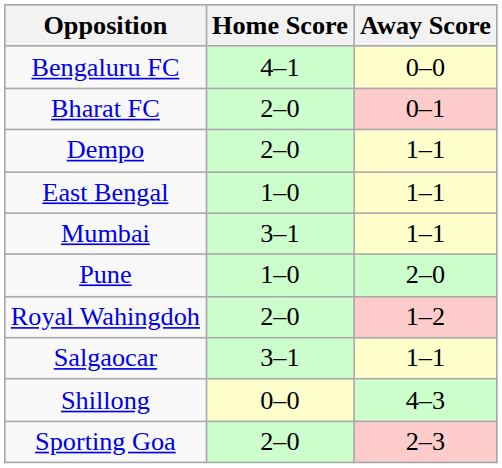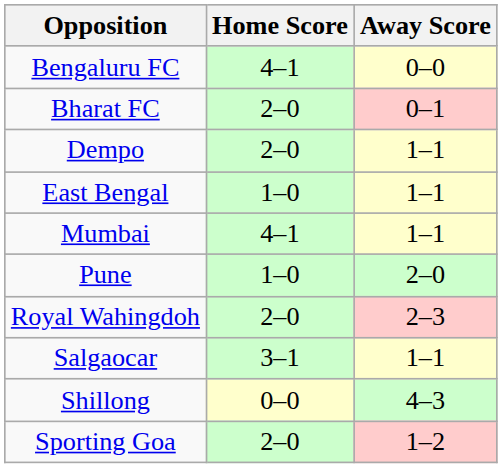Mumbai | Home Score: 3–1 -> 4–1
Royal Wahingdoh | Away Score: 1–2 -> 2–3
Sporting Goa | Away Score: 2–3 -> 1–2
